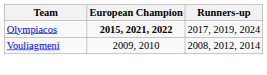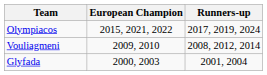Olympiacos | European Champion: bold -> normal
+ row: Glyfada | 2000, 2003 | 2001, 2004
